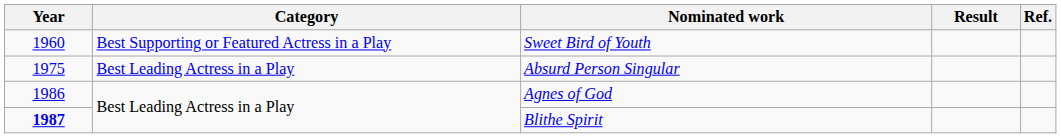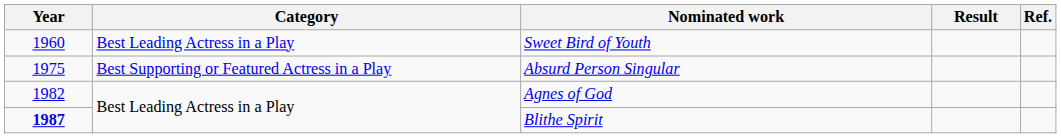Sweet Bird of Youth | Category: Best Supporting or Featured Actress in a Play -> Best Leading Actress in a Play
Absurd Person Singular | Category: Best Leading Actress in a Play -> Best Supporting or Featured Actress in a Play
Agnes of God | Year: 1986 -> 1982
